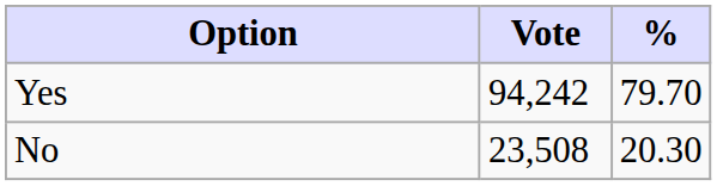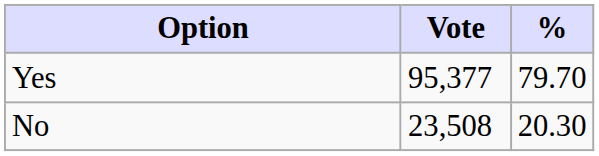Yes | Vote: 94,242 -> 95,377
